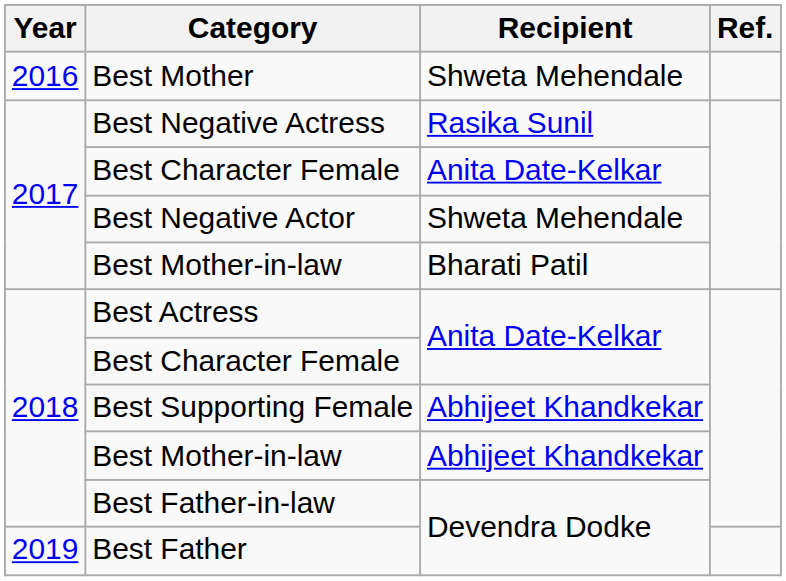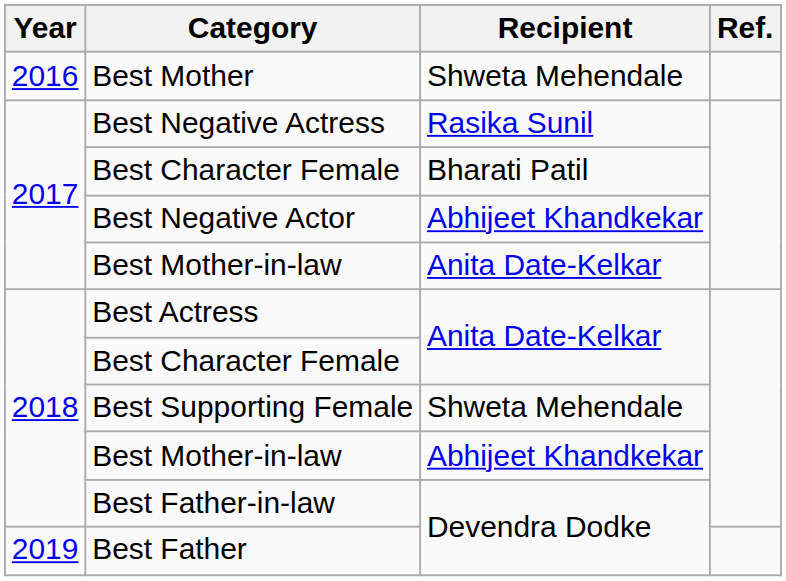2017 / Best Character Female | Recipient: Anita Date-Kelkar -> Bharati Patil
Best Negative Actor | Recipient: Shweta Mehendale -> Abhijeet Khandkekar
2017 / Best Mother-in-law | Recipient: Bharati Patil -> Anita Date-Kelkar
Best Supporting Female | Recipient: Abhijeet Khandkekar -> Shweta Mehendale
